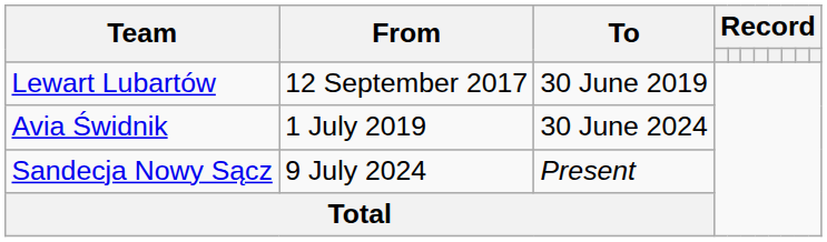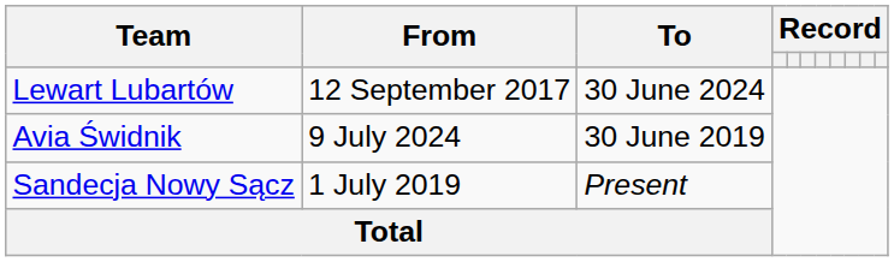Lewart Lubartów | To: 30 June 2019 -> 30 June 2024
Avia Świdnik | From: 1 July 2019 -> 9 July 2024
Avia Świdnik | To: 30 June 2024 -> 30 June 2019
Sandecja Nowy Sącz | From: 9 July 2024 -> 1 July 2019
